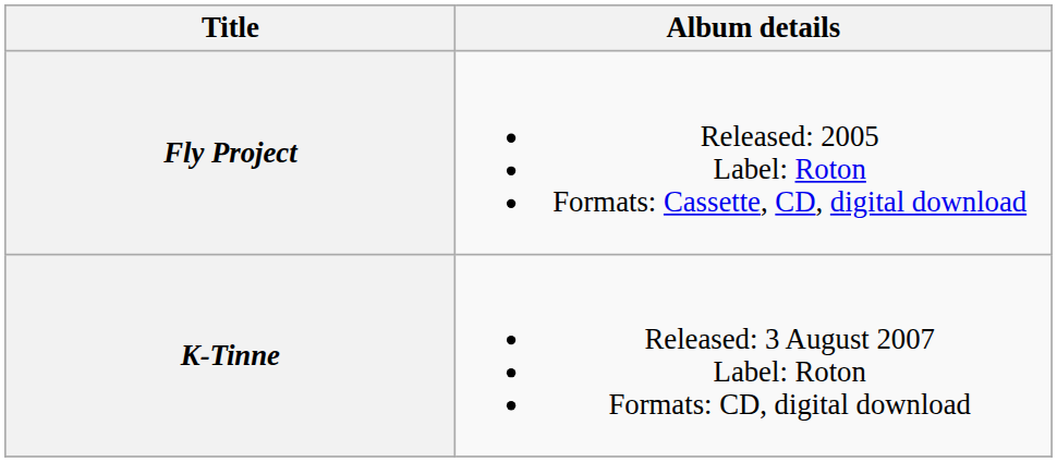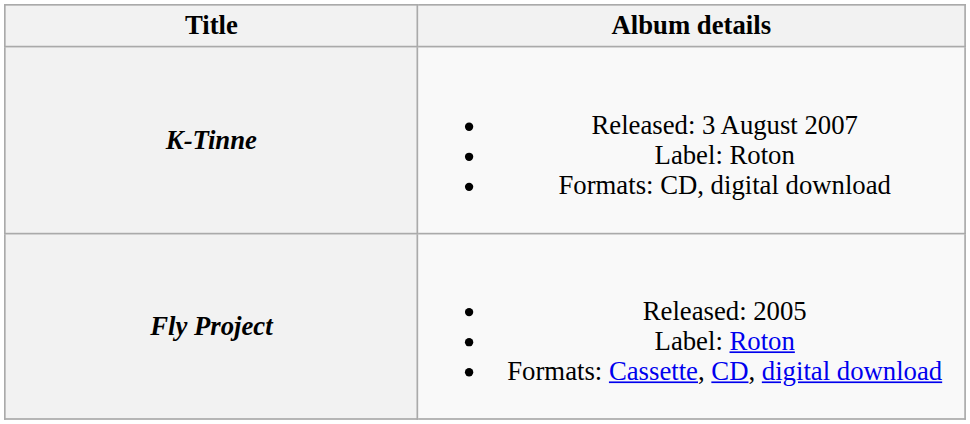rows swapped: Fly Project <-> K-Tinne
